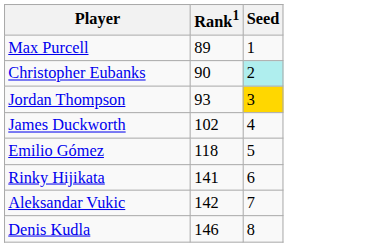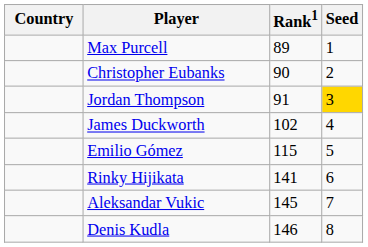+ column: Country
Christopher Eubanks | Seed: paleturquoise background -> no background
Jordan Thompson | Rank1: 93 -> 91
Emilio Gómez | Rank1: 118 -> 115
Aleksandar Vukic | Rank1: 142 -> 145
